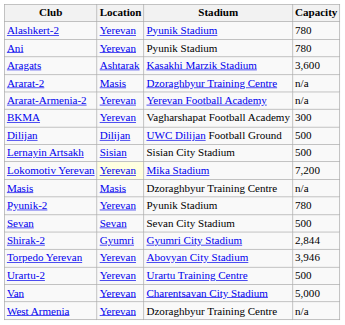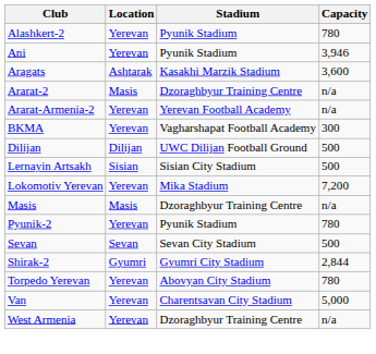Ani | Capacity: 780 -> 3,946
Lokomotiv Yerevan | Location: lightyellow background -> no background
Torpedo Yerevan | Capacity: 3,946 -> 780
- row: Urartu-2 | Yerevan | Urartu Training Centre | 500
